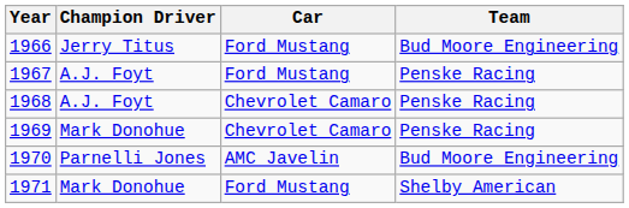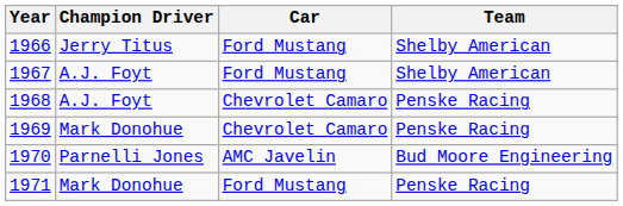1966 | Team: Bud Moore Engineering -> Shelby American
1967 | Team: Penske Racing -> Shelby American
1971 | Team: Shelby American -> Penske Racing
